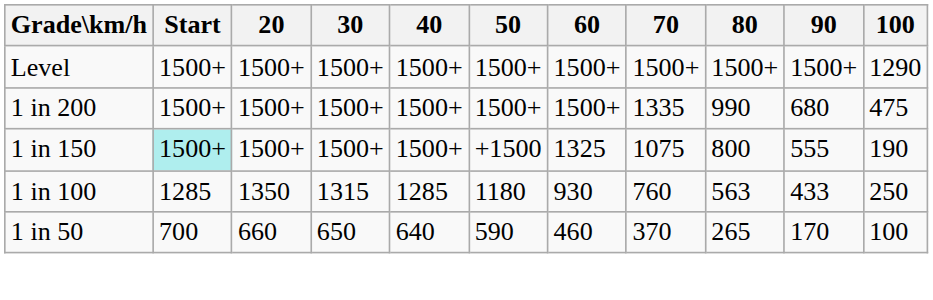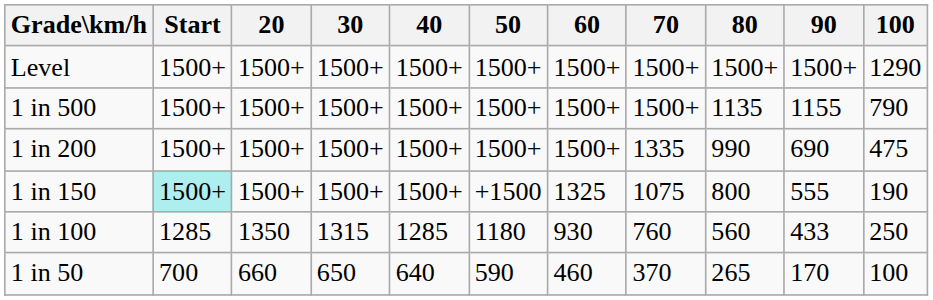+ row: 1 in 500 | 1500+ | 1500+ | 1500+ | 1500+ | 1500+ | 1500+ | 1500+ | 1135 | 1155 | 790
1 in 200 | 90: 680 -> 690
1 in 100 | 80: 563 -> 560
